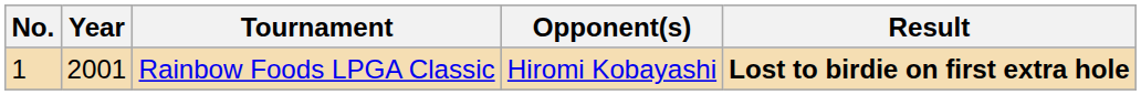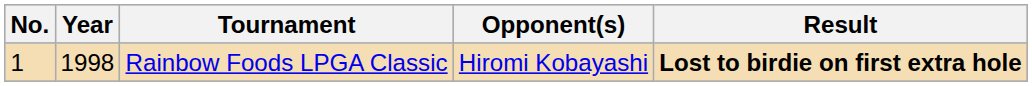Rainbow Foods LPGA Classic | Year: 2001 -> 1998
